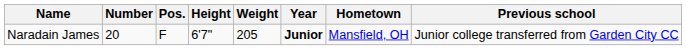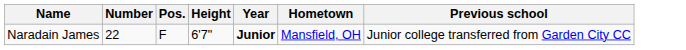- column: Weight | 205
Naradain James | Number: 20 -> 22
